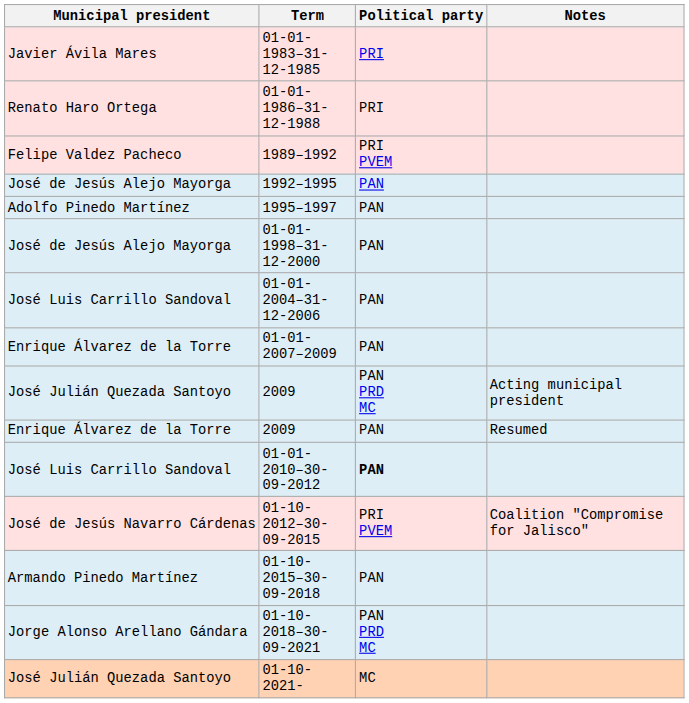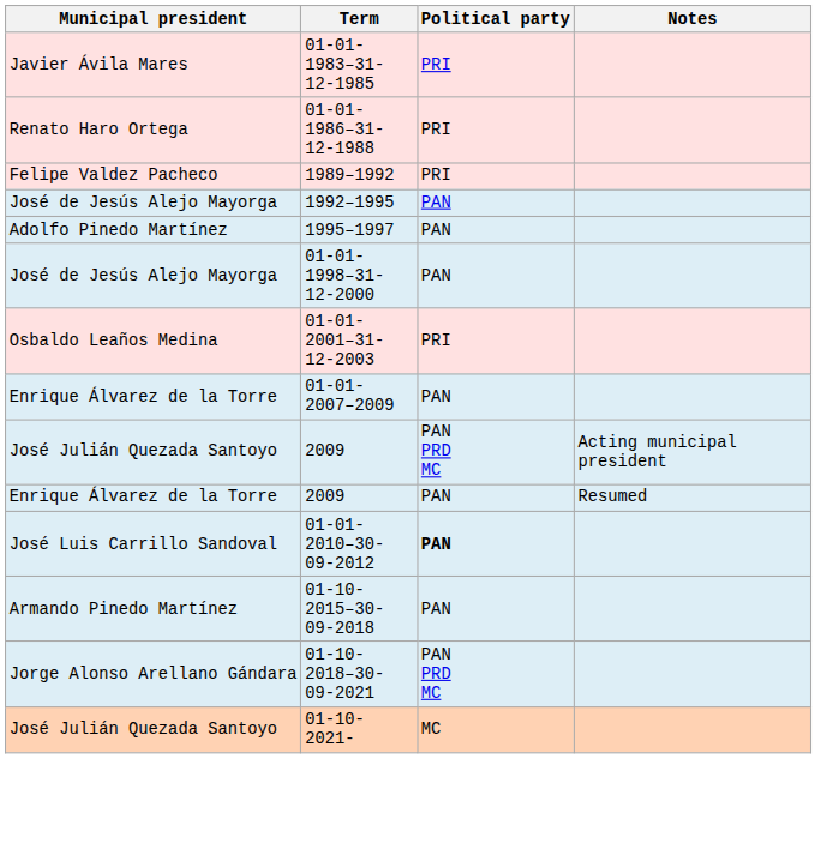1989–1992 | Political party: PRI PVEM -> PRI
+ row: Osbaldo Leaños Medina | 01-01-2001–31-12-2003 | PRI
- row: José Luis Carrillo Sandoval | 01-01-2004–31-12-2006 | PAN
- row: José de Jesús Navarro Cárdenas | 01-10-2012–30-09-2015 | PRI PVEM | Coalition "Compromise for Jalisco"
